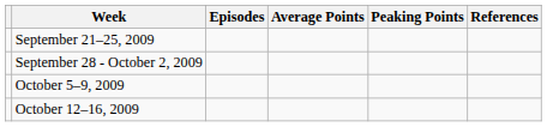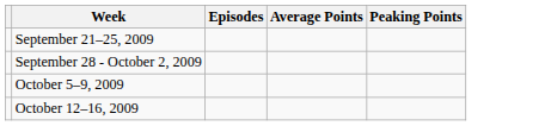- column: References
